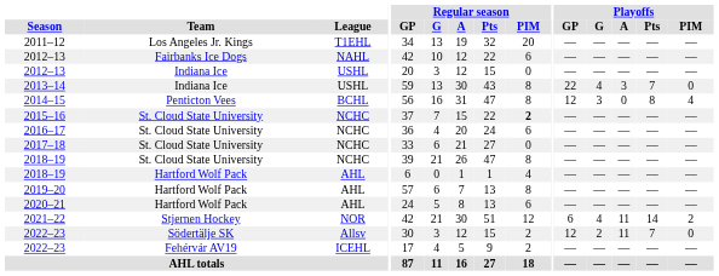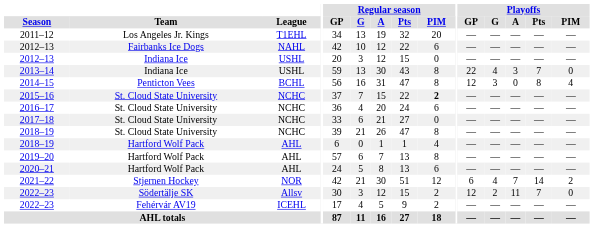2021–22 | Playoffs / A: 11 -> 7
